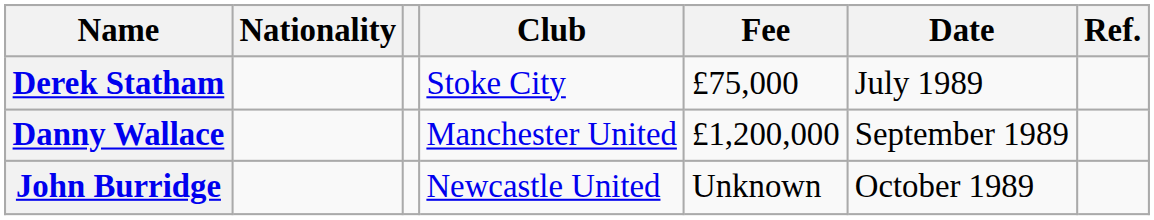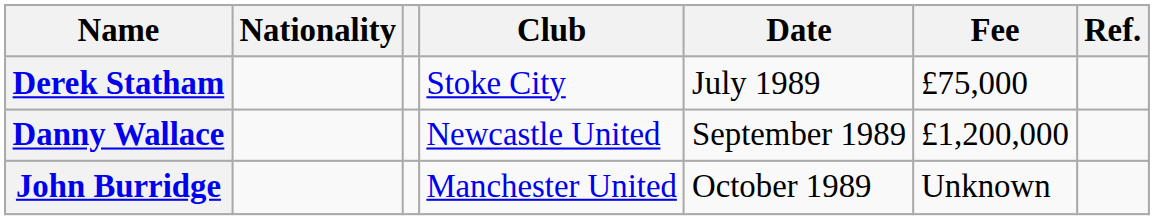columns swapped: Date <-> Fee
Danny Wallace | Club: Manchester United -> Newcastle United
John Burridge | Club: Newcastle United -> Manchester United
